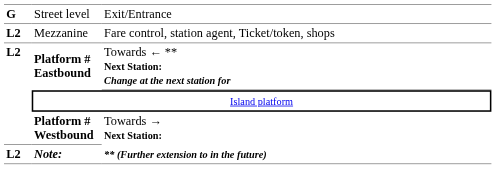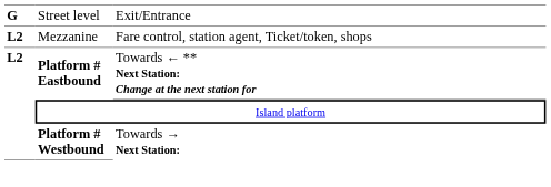- row: L2 | Note: | ** (Further extension to in the future)
